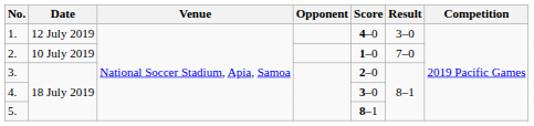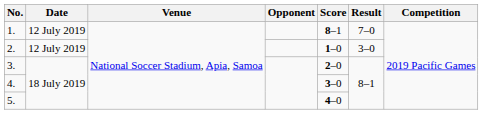1. | Score: 4–0 -> 8–1
1. | Result: 3–0 -> 7–0
2. | Date: 10 July 2019 -> 12 July 2019
2. | Result: 7–0 -> 3–0
5. | Score: 8–1 -> 4–0
